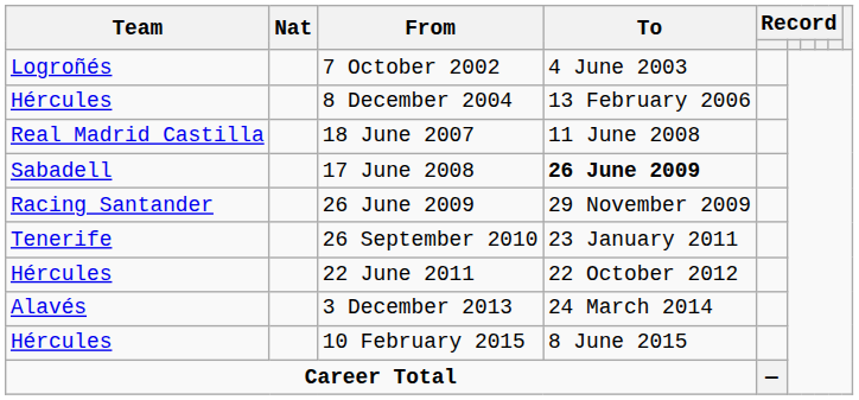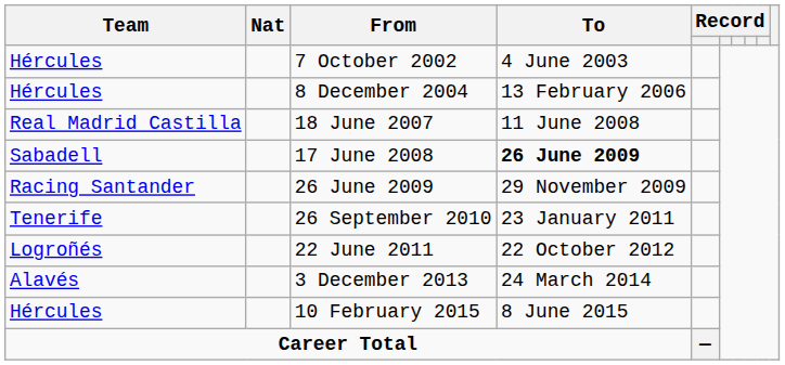7 October 2002 | Team: Logroñés -> Hércules
22 June 2011 | Team: Hércules -> Logroñés
